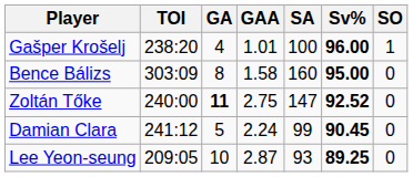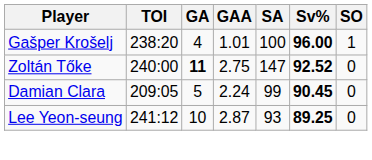- row: Bence Bálizs | 303:09 | 8 | 1.58 | 160 | 95.00 | 0
Damian Clara | TOI: 241:12 -> 209:05
Lee Yeon-seung | TOI: 209:05 -> 241:12
